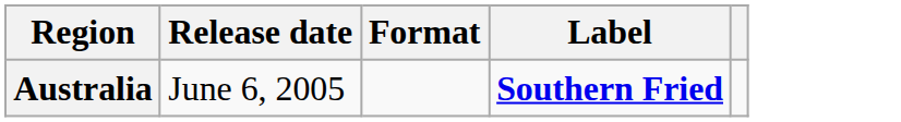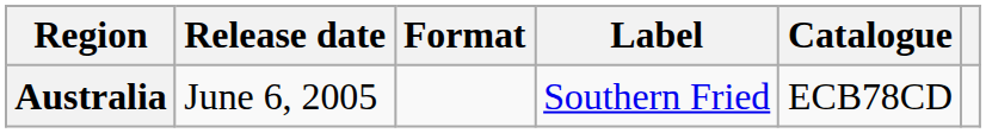+ column: Catalogue | ECB78CD
Australia | Label: bold -> normal
